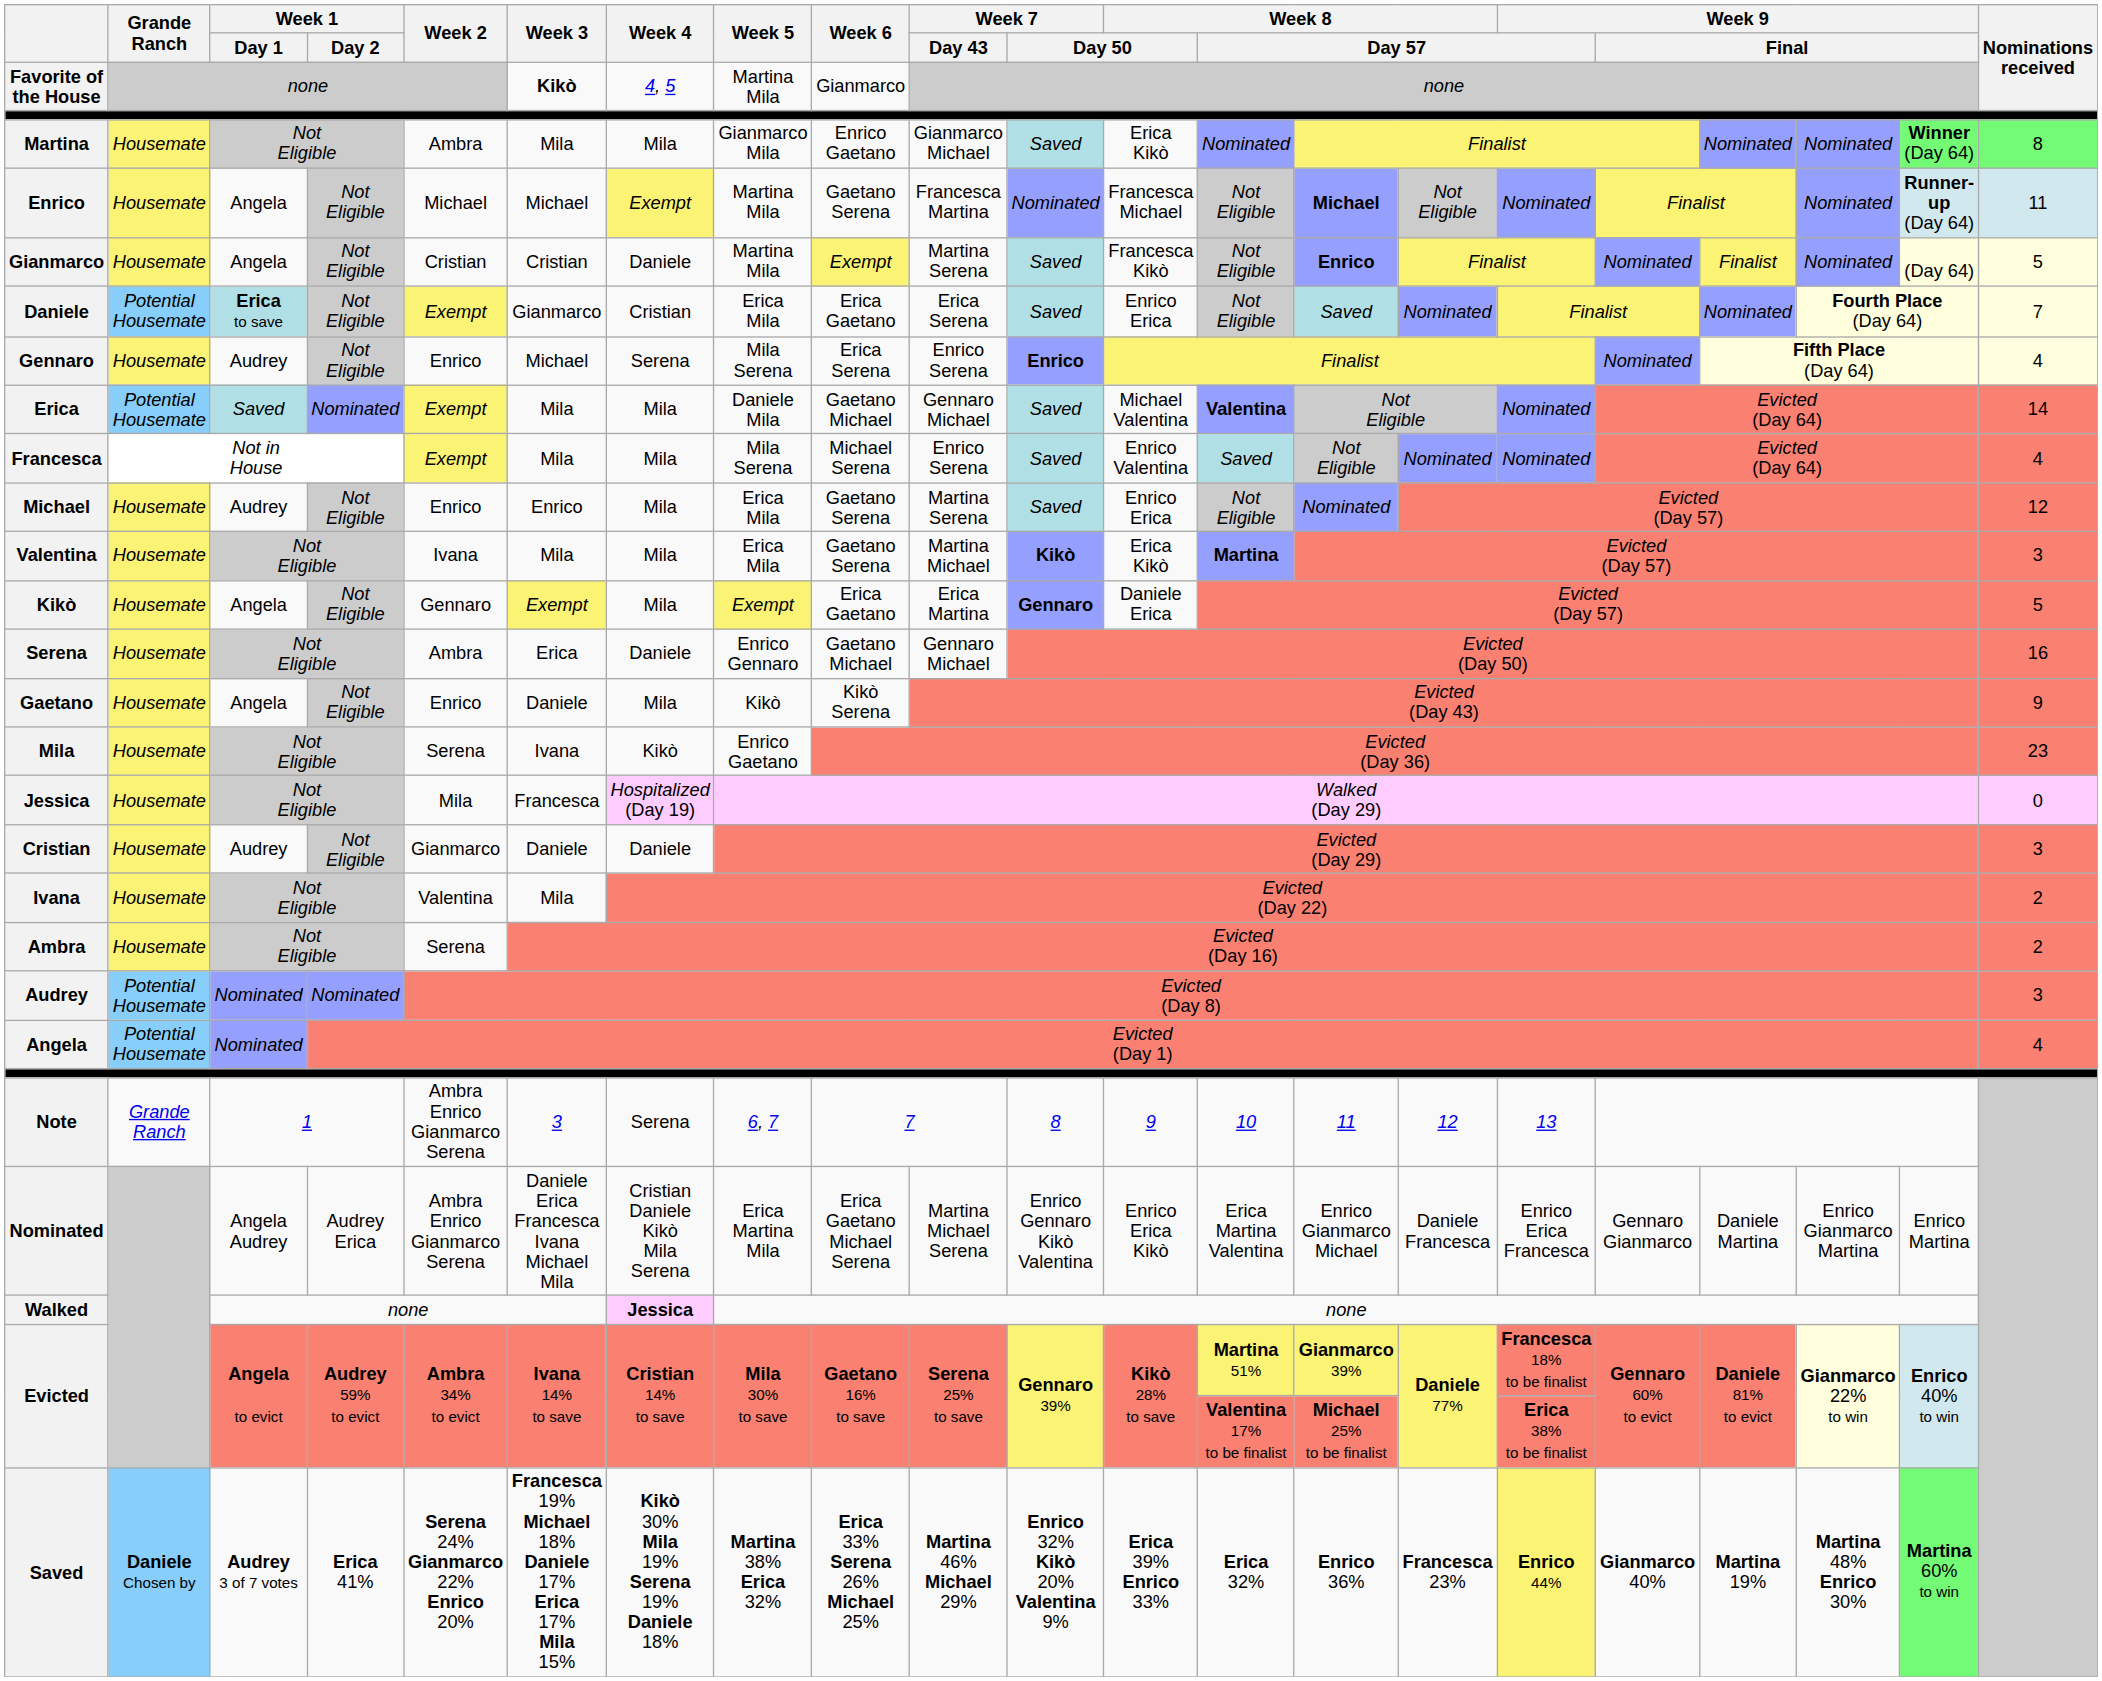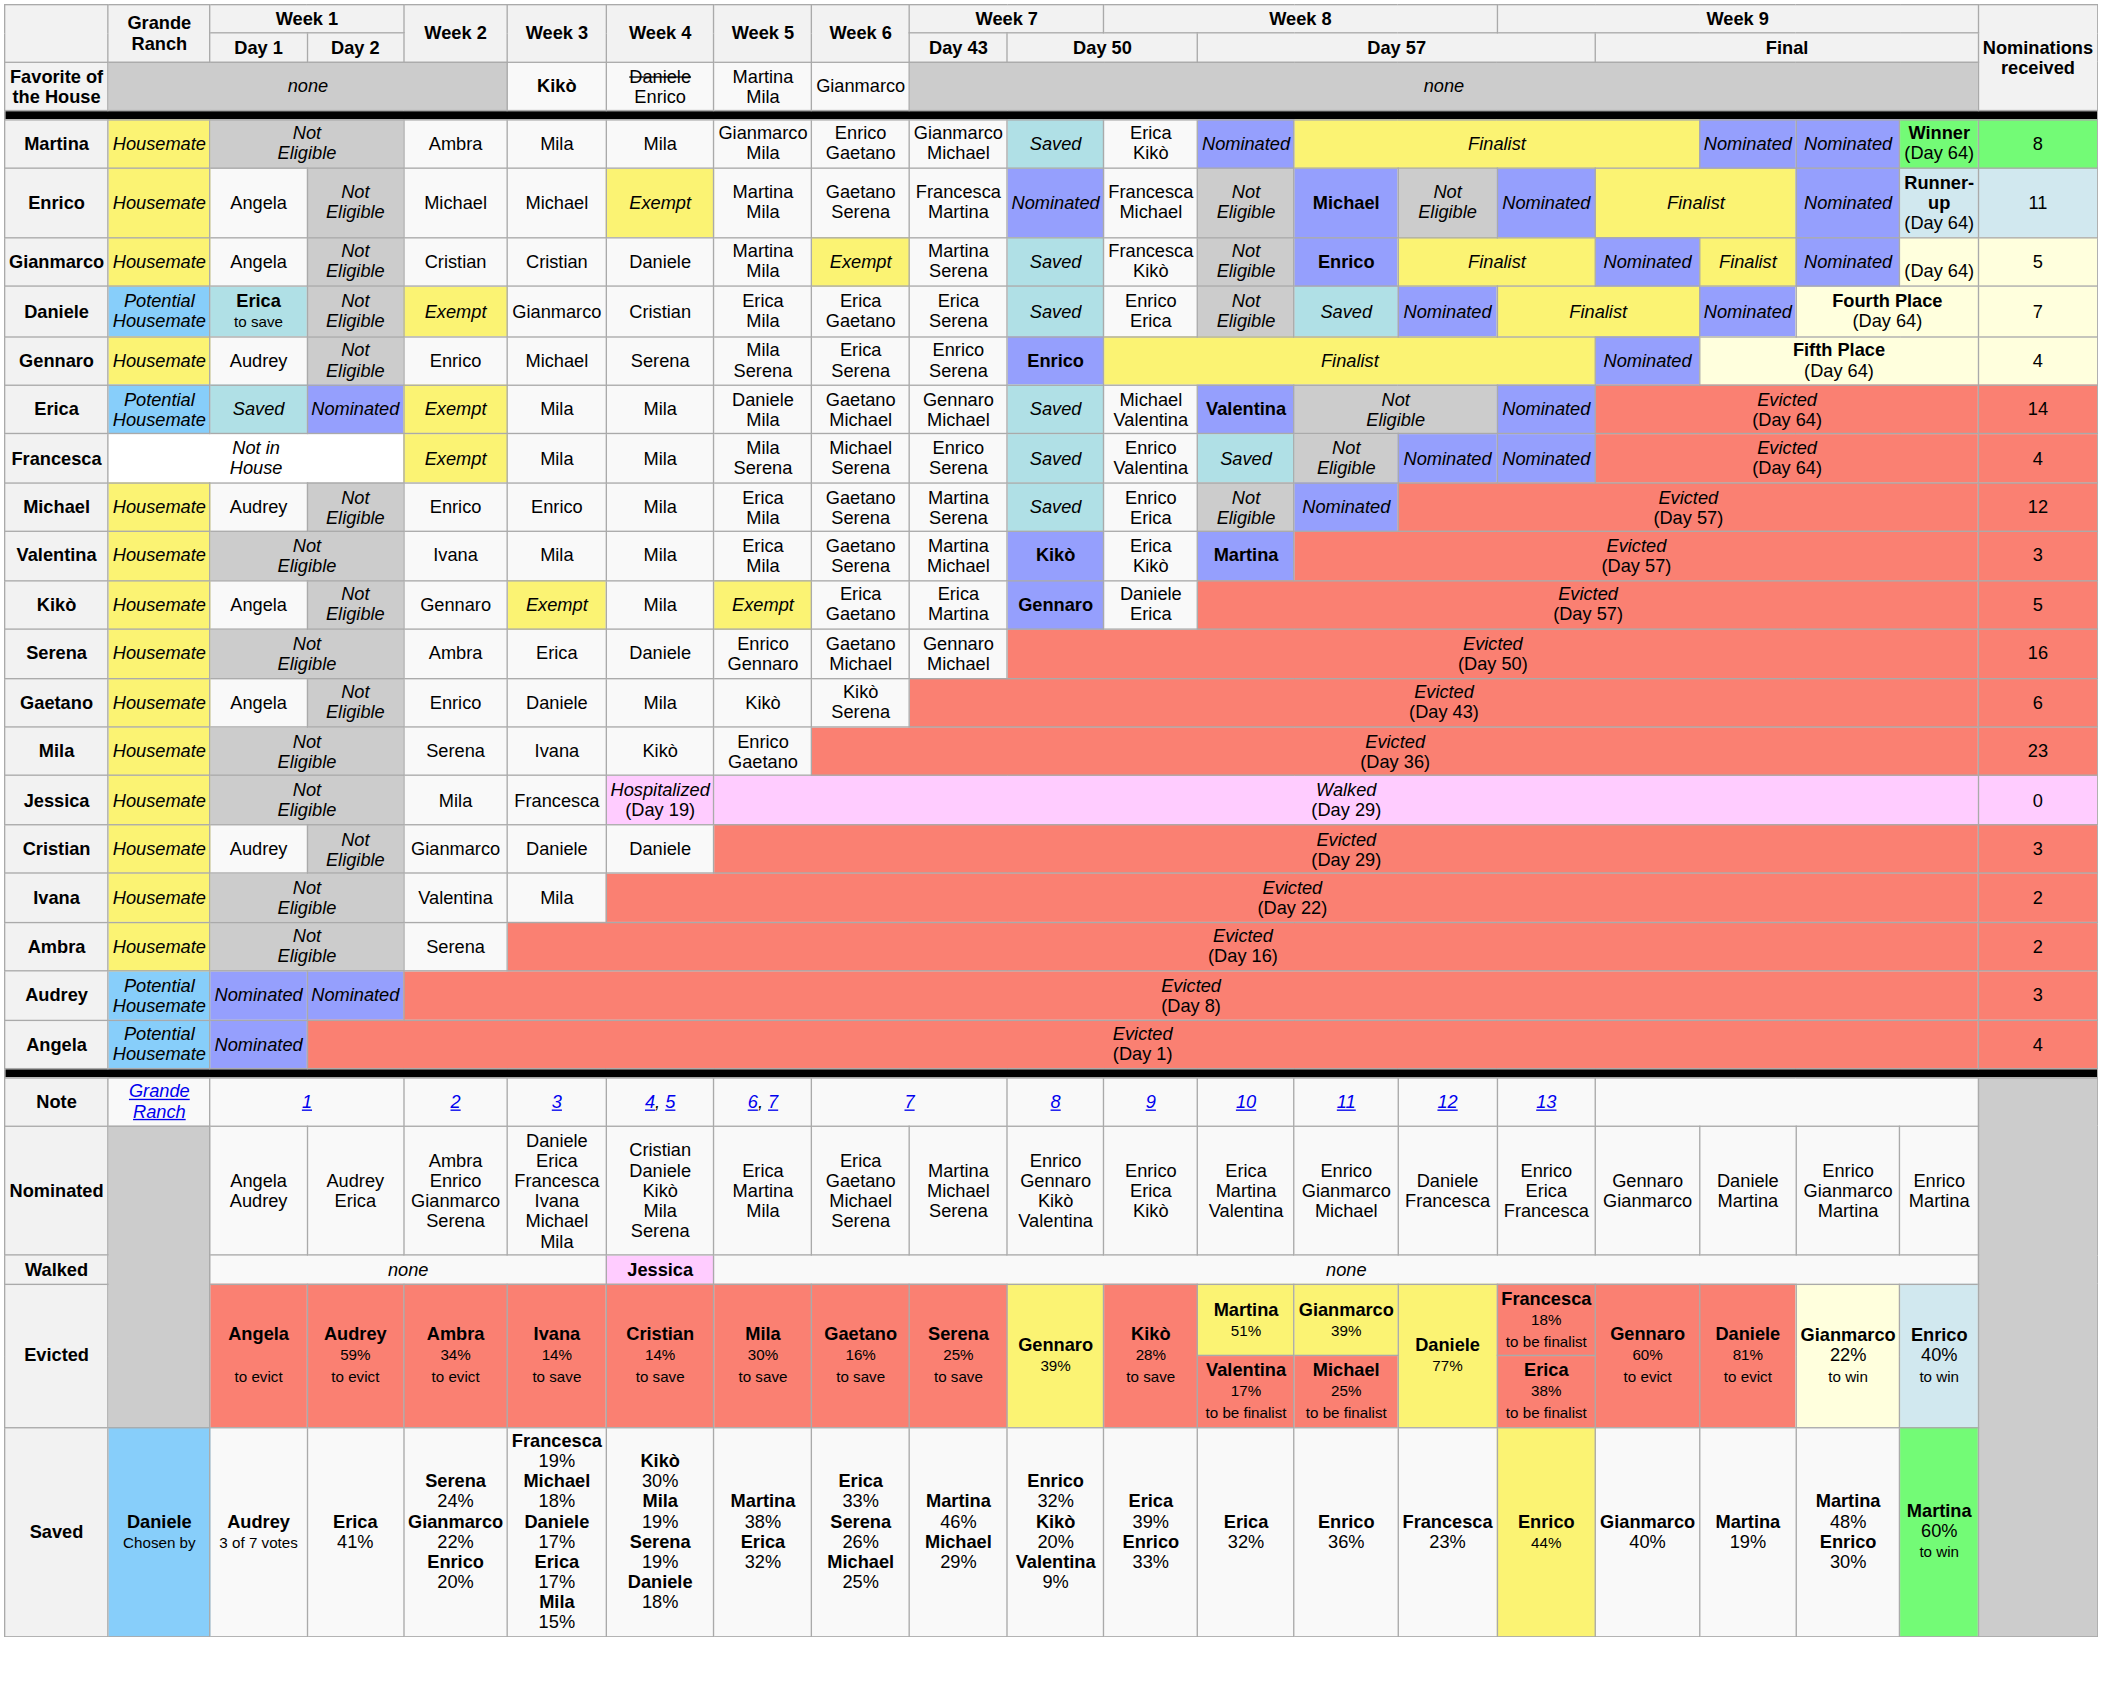Favorite of the House | Week 4: 4, 5 -> Daniele Enrico
Gaetano | Nominations received: 9 -> 6
Note | Week 2: Ambra Enrico Gianmarco Serena -> 2
Note | Week 4: Serena -> 4, 5
